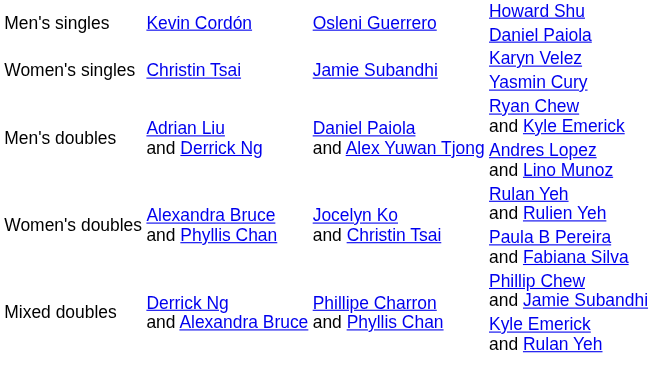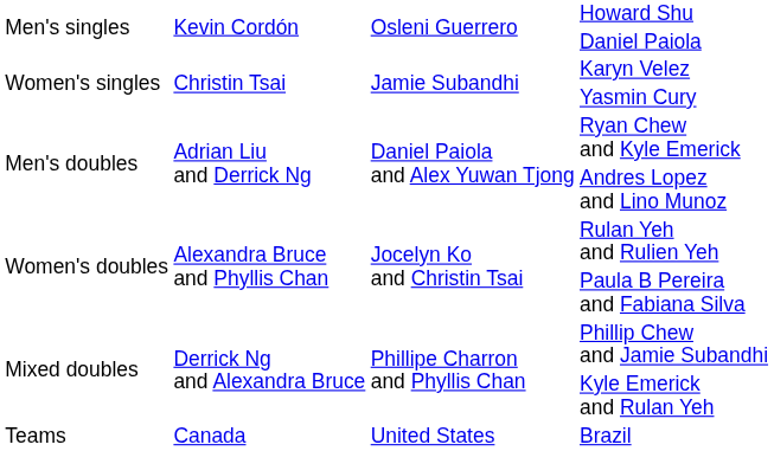+ row: Teams | Canada | United States | Brazil
